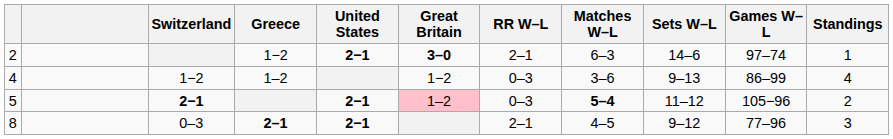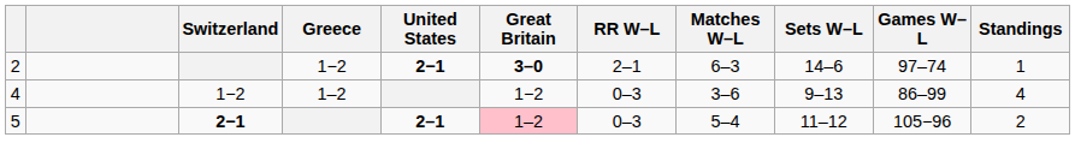5 | United States: 2−1 -> 2–1
5 | Matches W–L: bold -> normal
- row: 8 | 0–3 | 2–1 | 2−1 | 2–1 | 4–5 | 9–12 | 77–96 | 3
